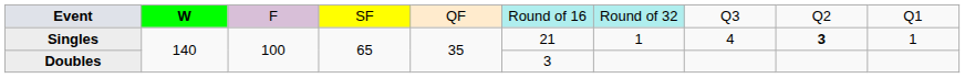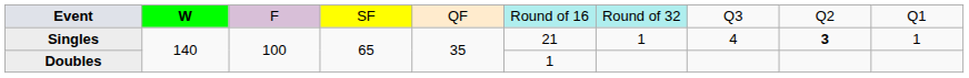Doubles | column 6: 3 -> 1
